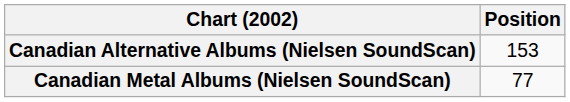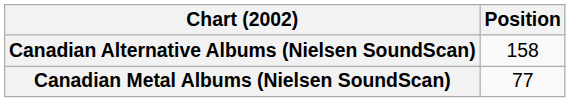Canadian Alternative Albums (Nielsen SoundScan) | Position: 153 -> 158
